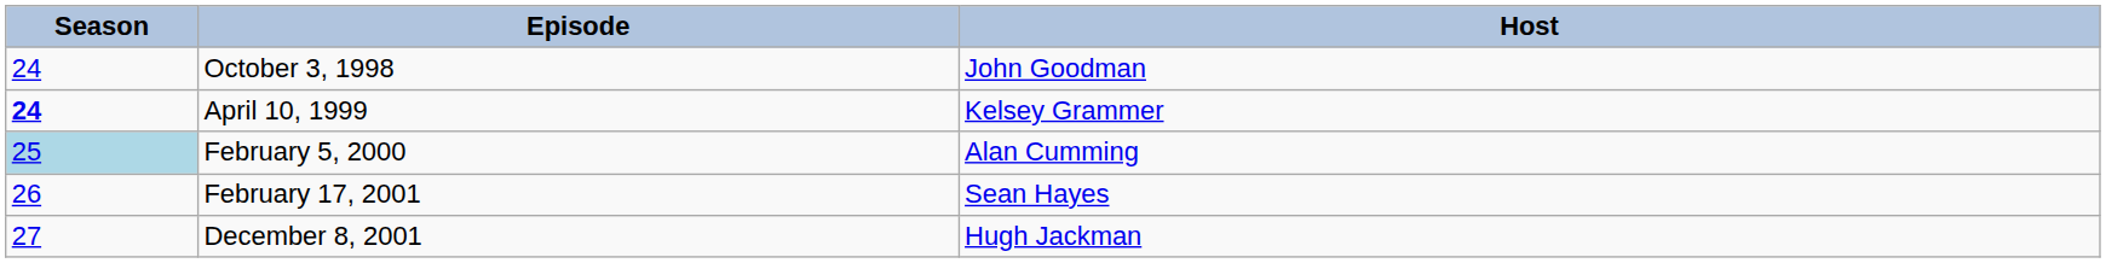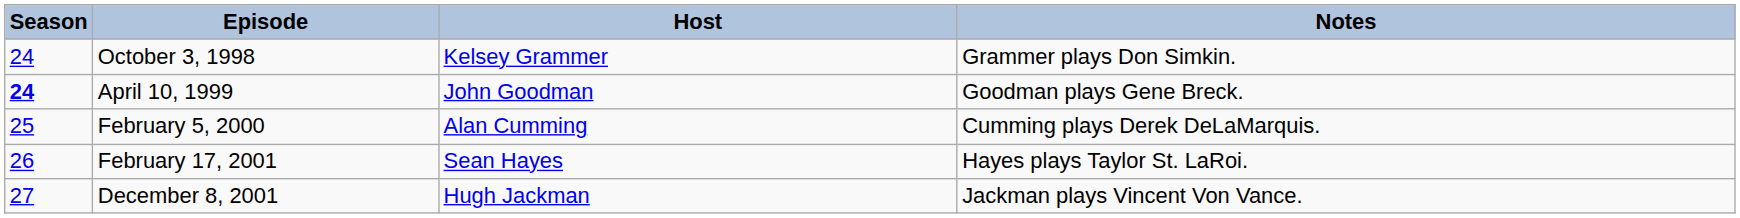+ column: Notes | Grammer plays Don Simkin. | Goodman plays Gene Breck. | Cumming plays Derek DeLaMarquis. | Hayes plays Taylor St. LaRoi. | Jackman plays Vincent Von Vance.
October 3, 1998 | Host: John Goodman -> Kelsey Grammer
April 10, 1999 | Host: Kelsey Grammer -> John Goodman
February 5, 2000 | Season: lightblue background -> no background
